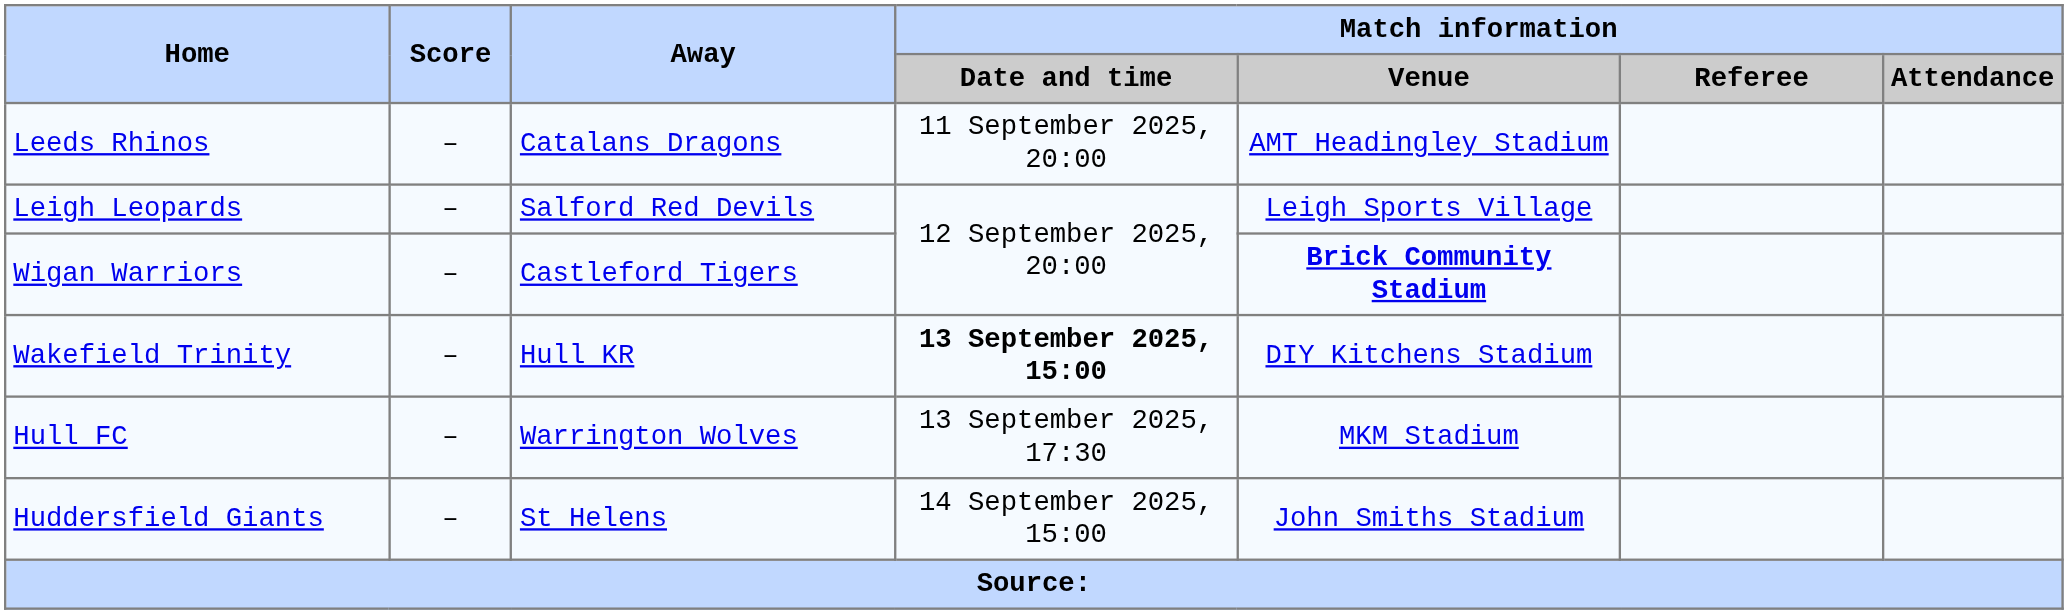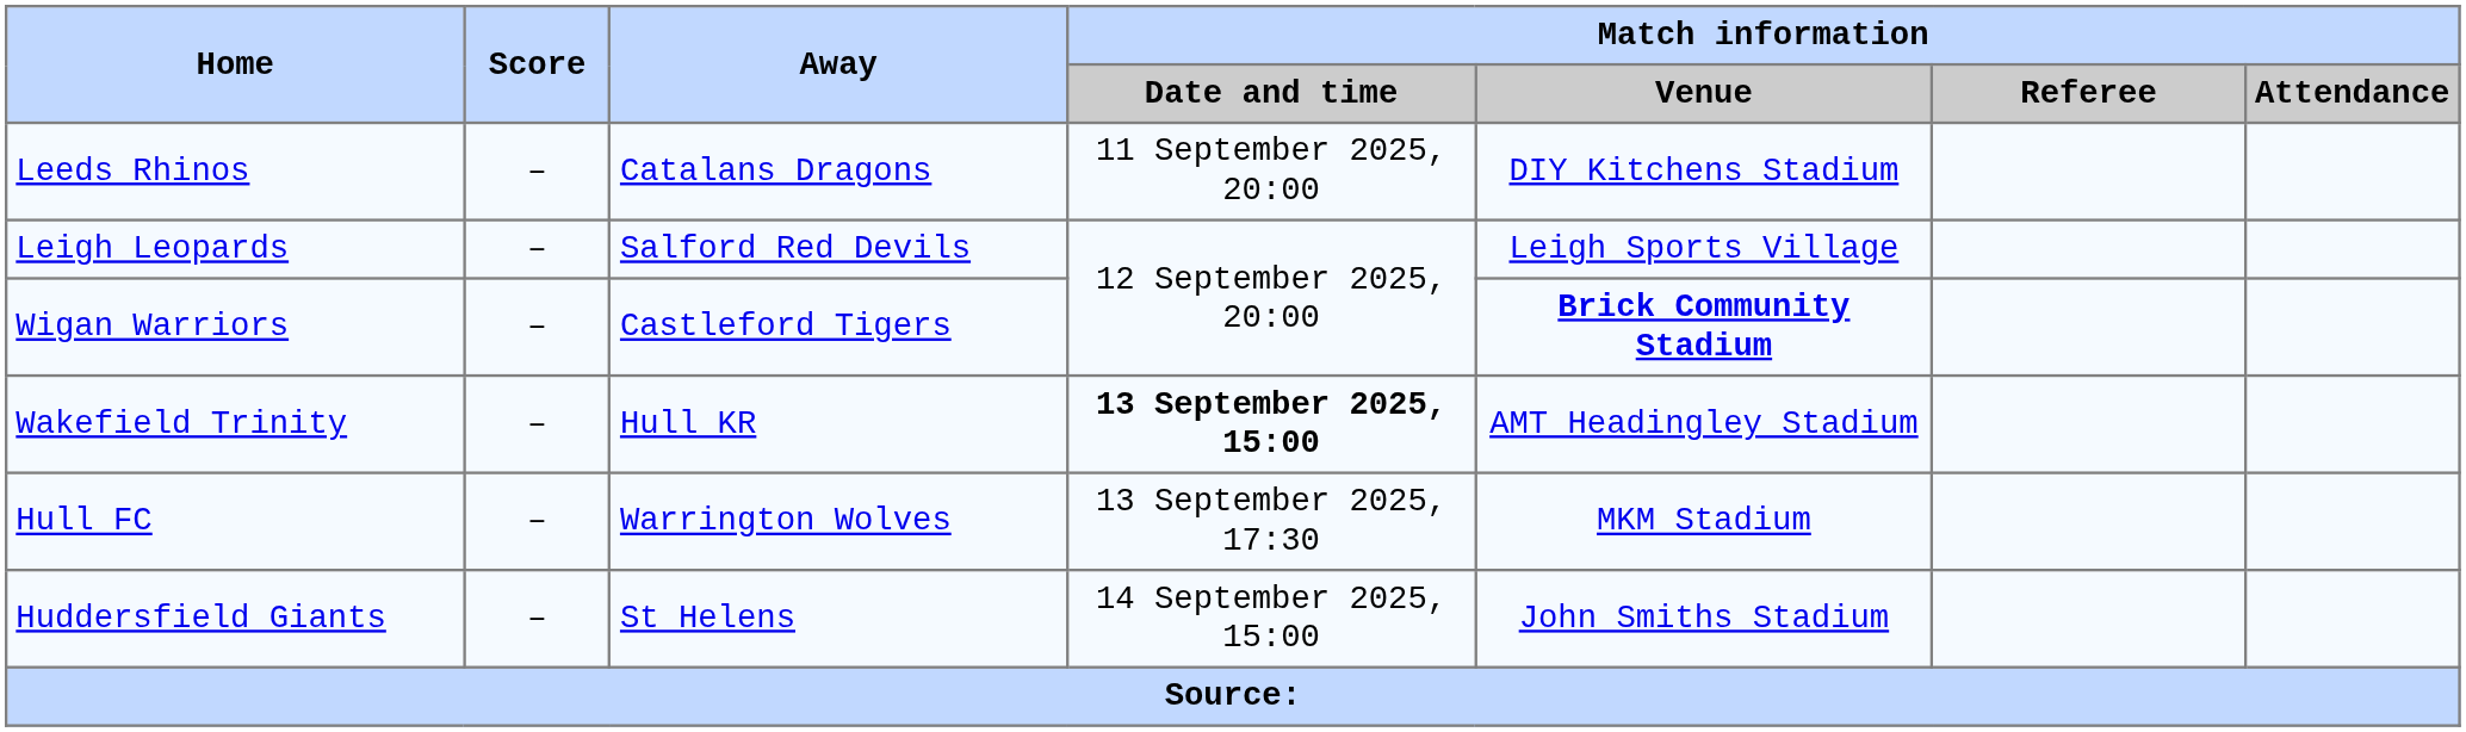Leeds Rhinos | Match information / Venue: AMT Headingley Stadium -> DIY Kitchens Stadium
Wakefield Trinity | Match information / Venue: DIY Kitchens Stadium -> AMT Headingley Stadium
